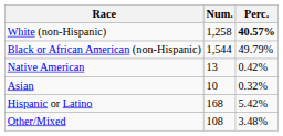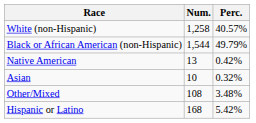White (non-Hispanic) | Perc.: bold -> normal
rows swapped: Other/Mixed <-> Hispanic or Latino
